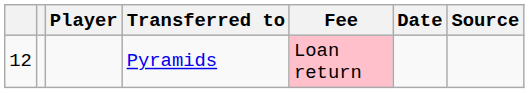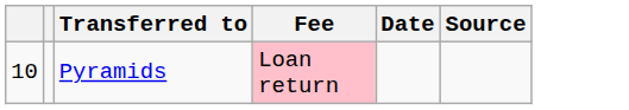- column: Player
Pyramids | column 1: 12 -> 10
